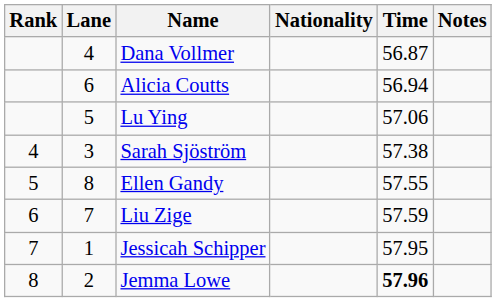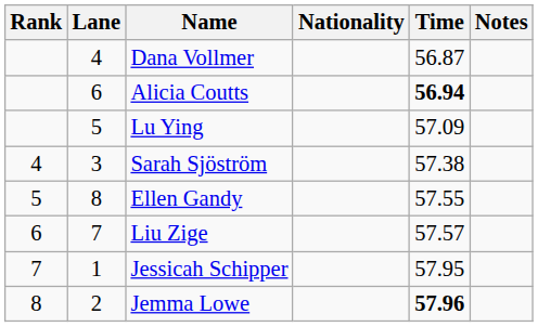Alicia Coutts | Time: normal -> bold
Lu Ying | Time: 57.06 -> 57.09
Liu Zige | Time: 57.59 -> 57.57
